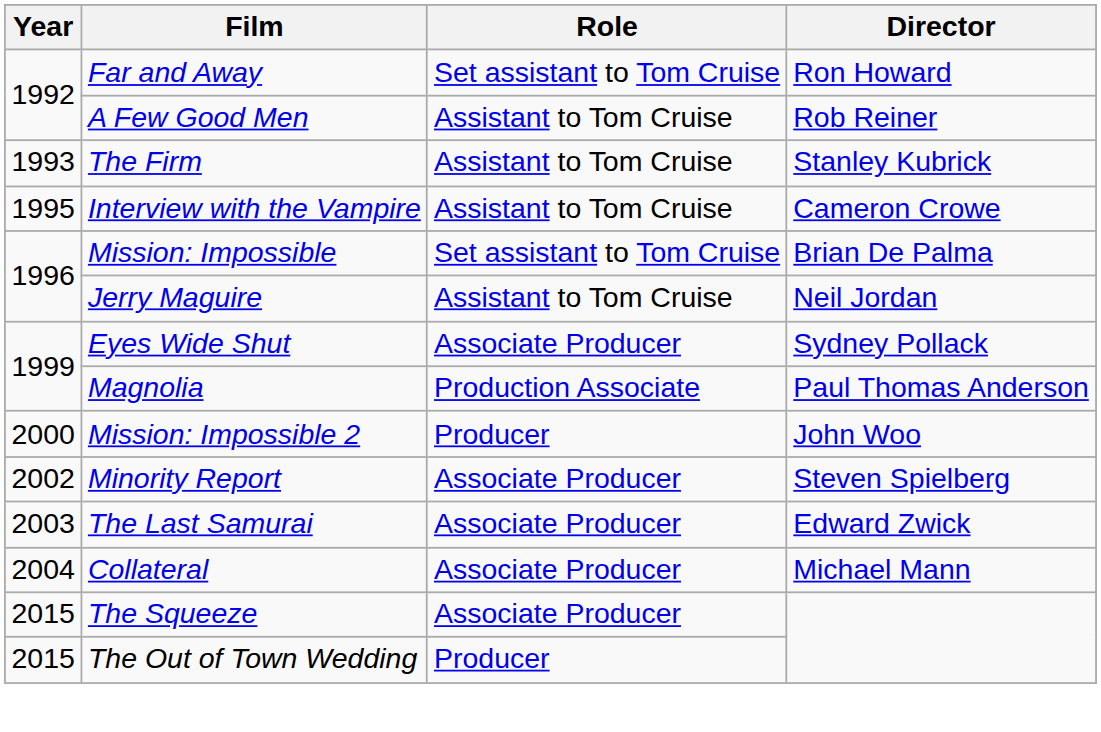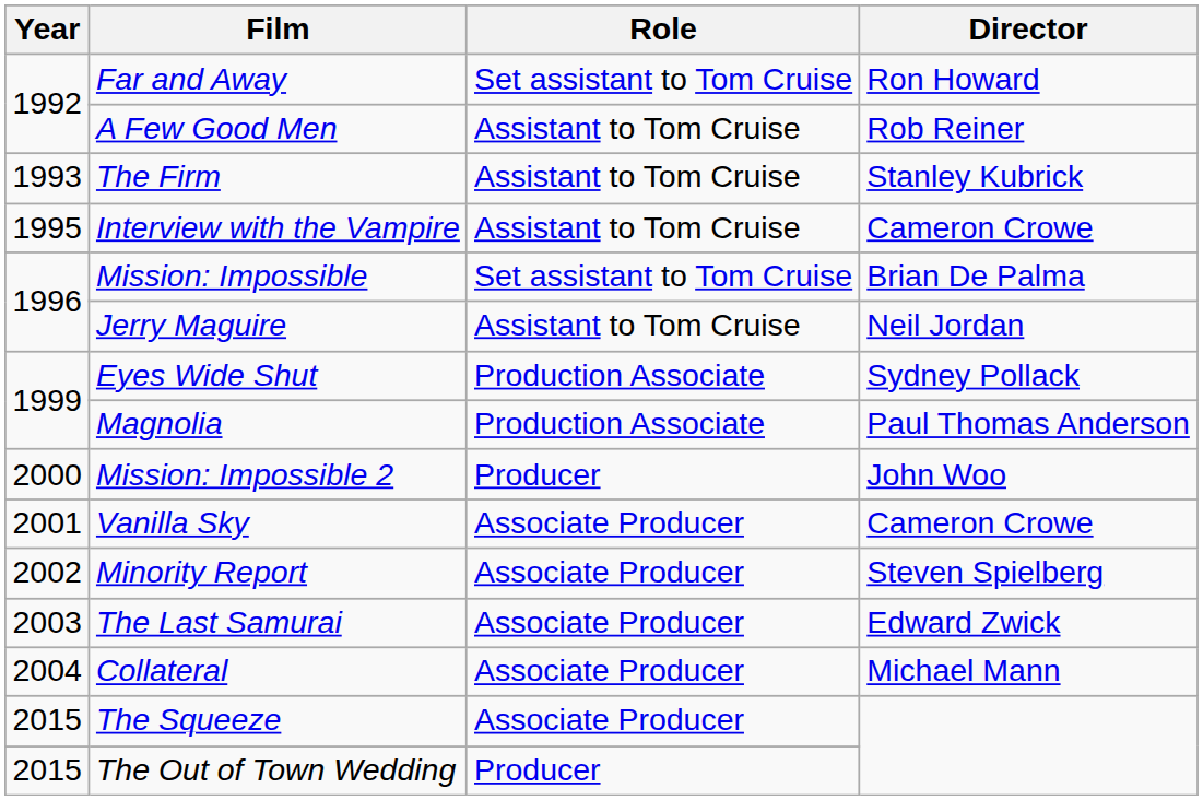Eyes Wide Shut | Role: Associate Producer -> Production Associate
+ row: 2001 | Vanilla Sky | Associate Producer | Cameron Crowe
